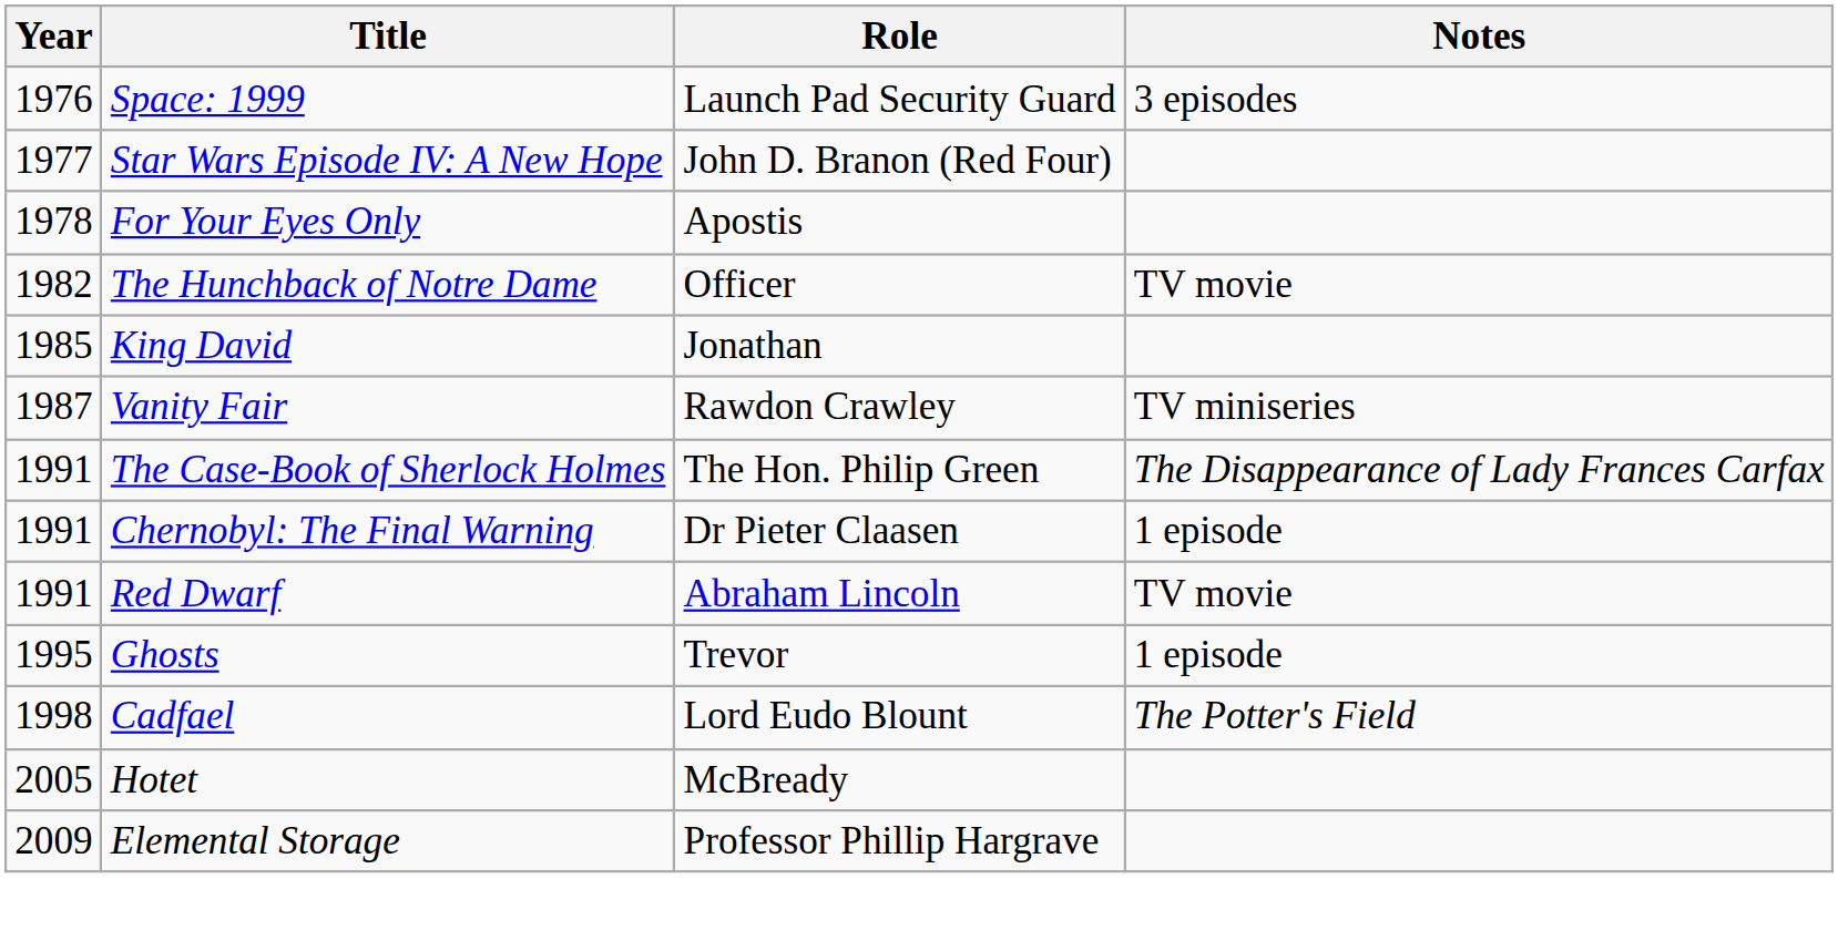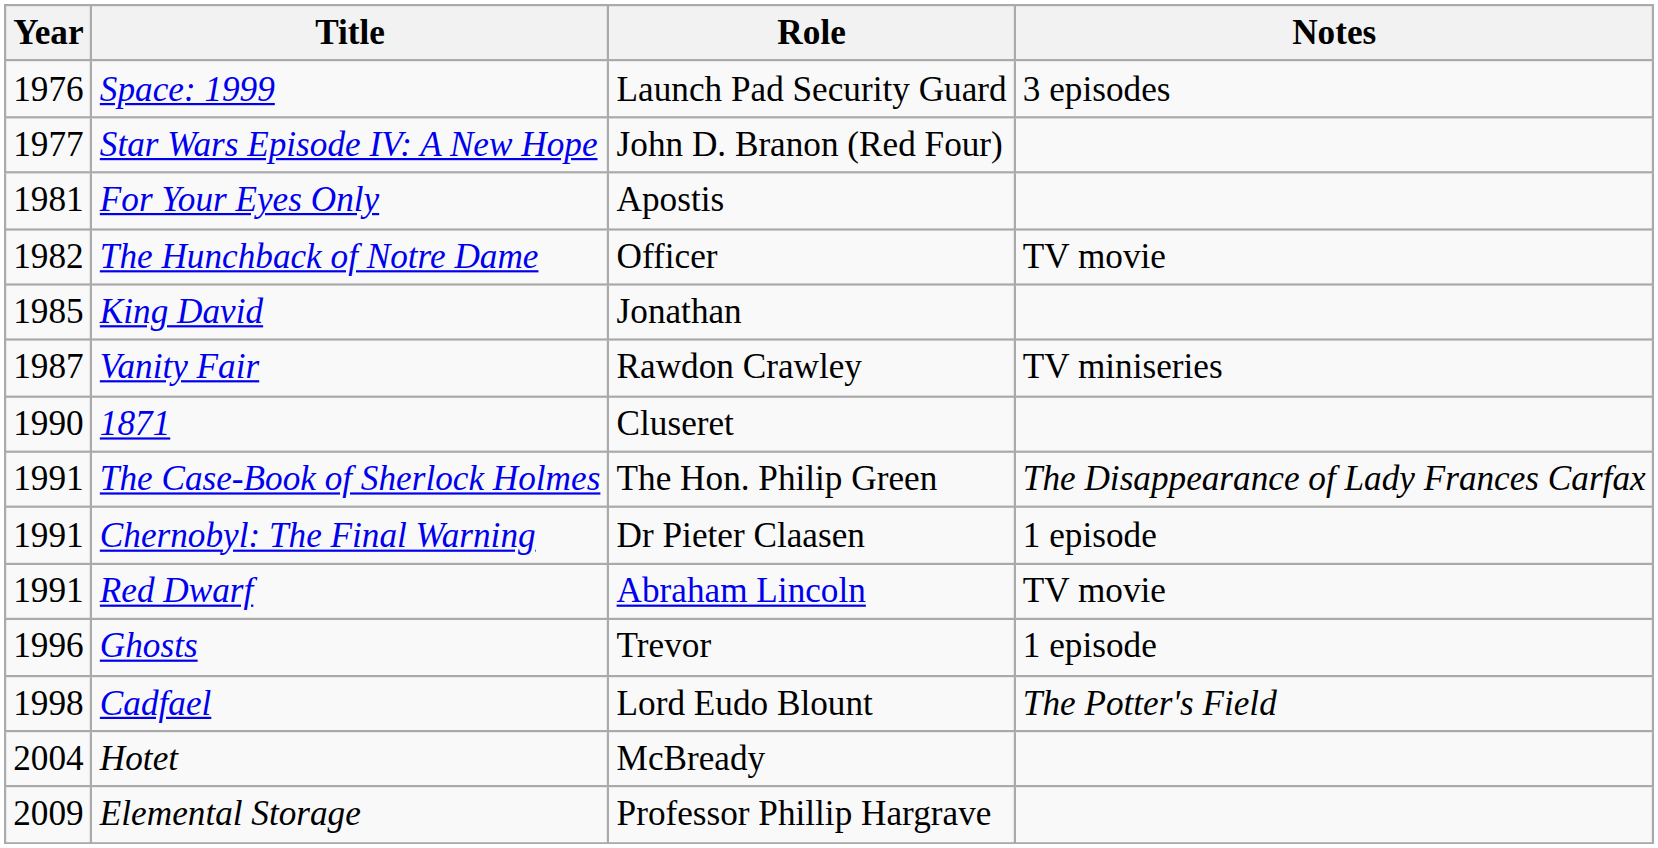For Your Eyes Only | Year: 1978 -> 1981
+ row: 1990 | 1871 | Cluseret
Ghosts | Year: 1995 -> 1996
Hotet | Year: 2005 -> 2004
